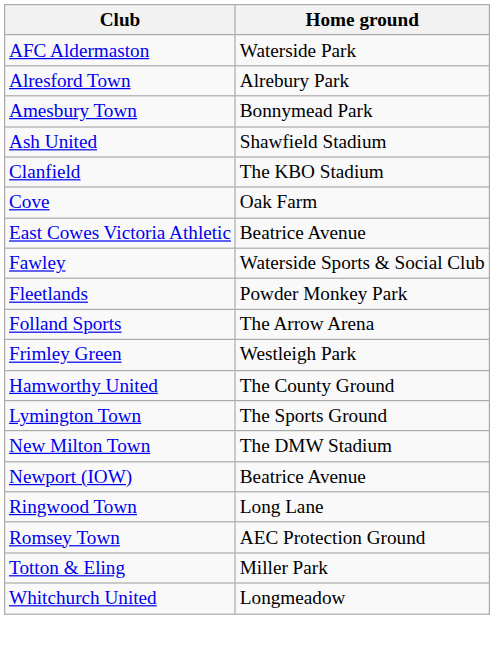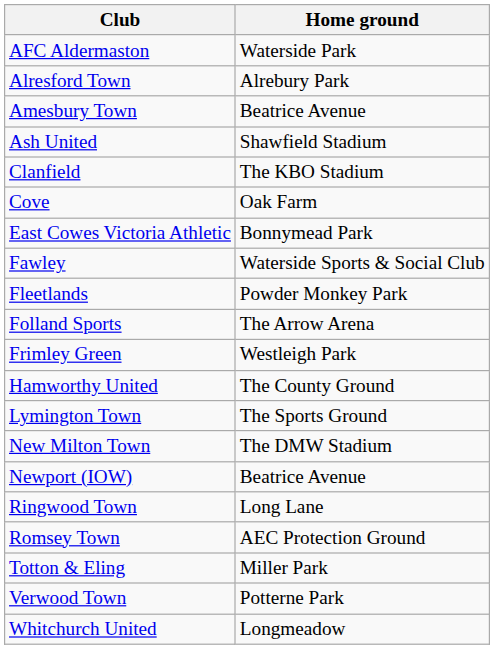Amesbury Town | Home ground: Bonnymead Park -> Beatrice Avenue
East Cowes Victoria Athletic | Home ground: Beatrice Avenue -> Bonnymead Park
+ row: Verwood Town | Potterne Park
